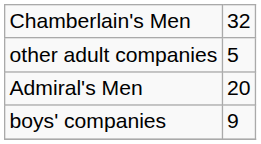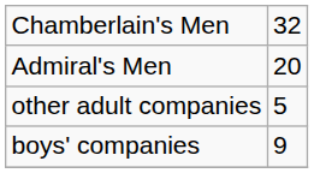rows swapped: Admiral's Men <-> other adult companies
